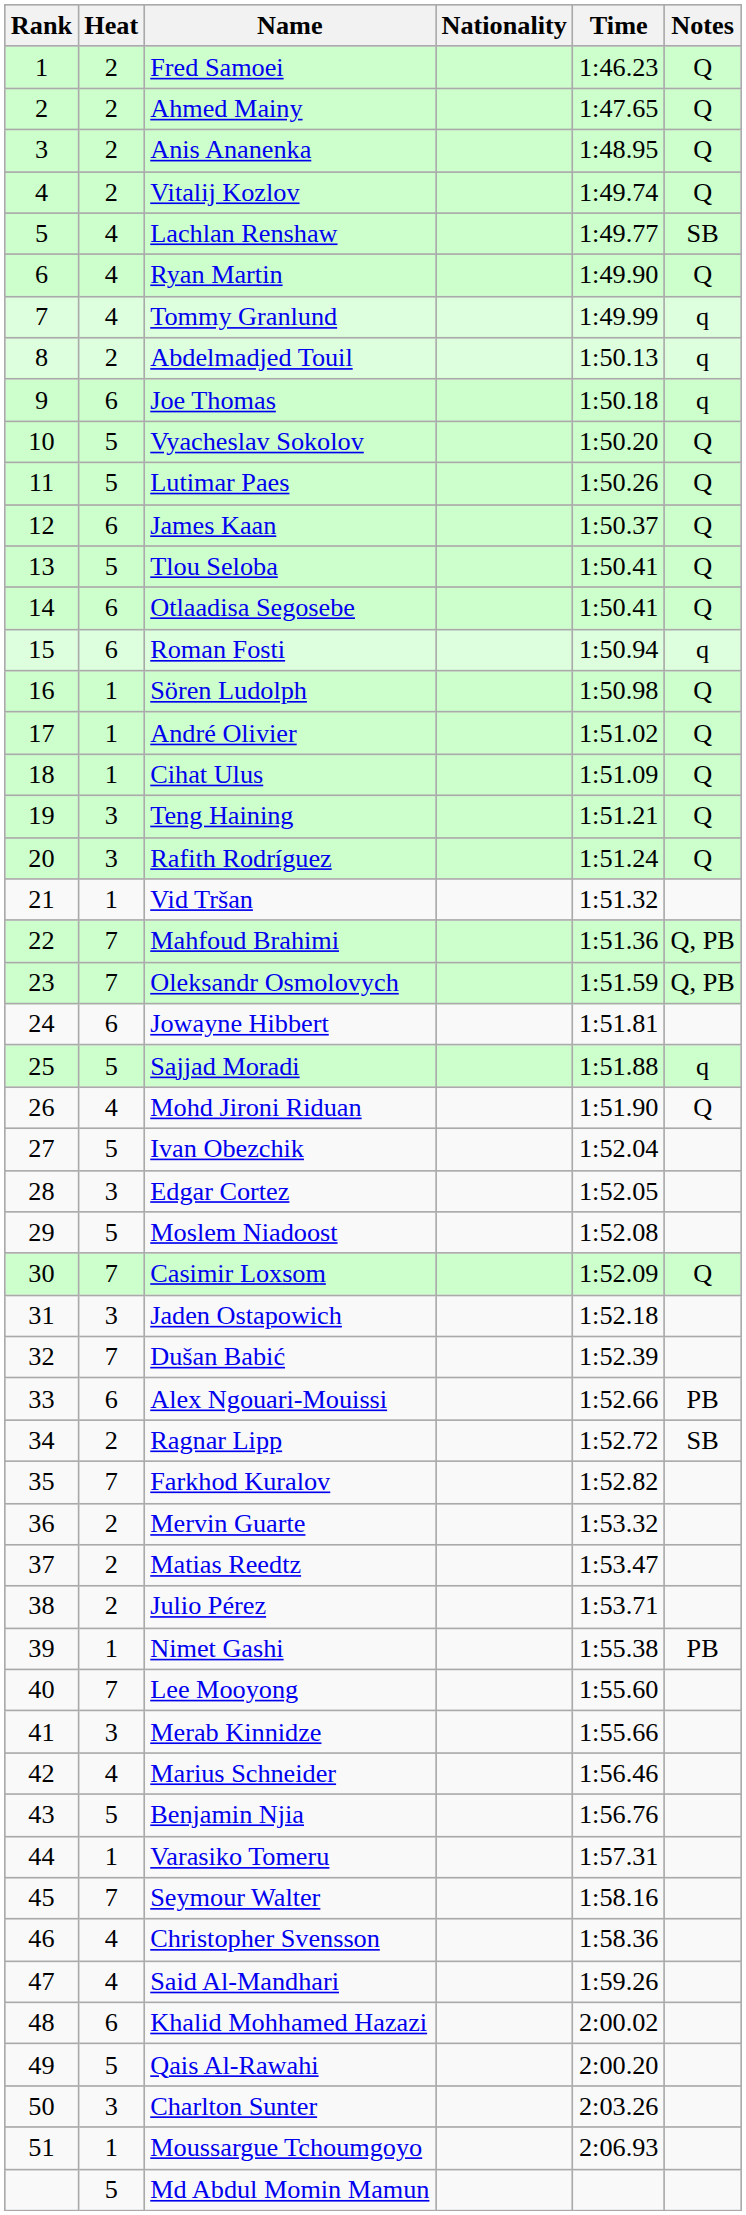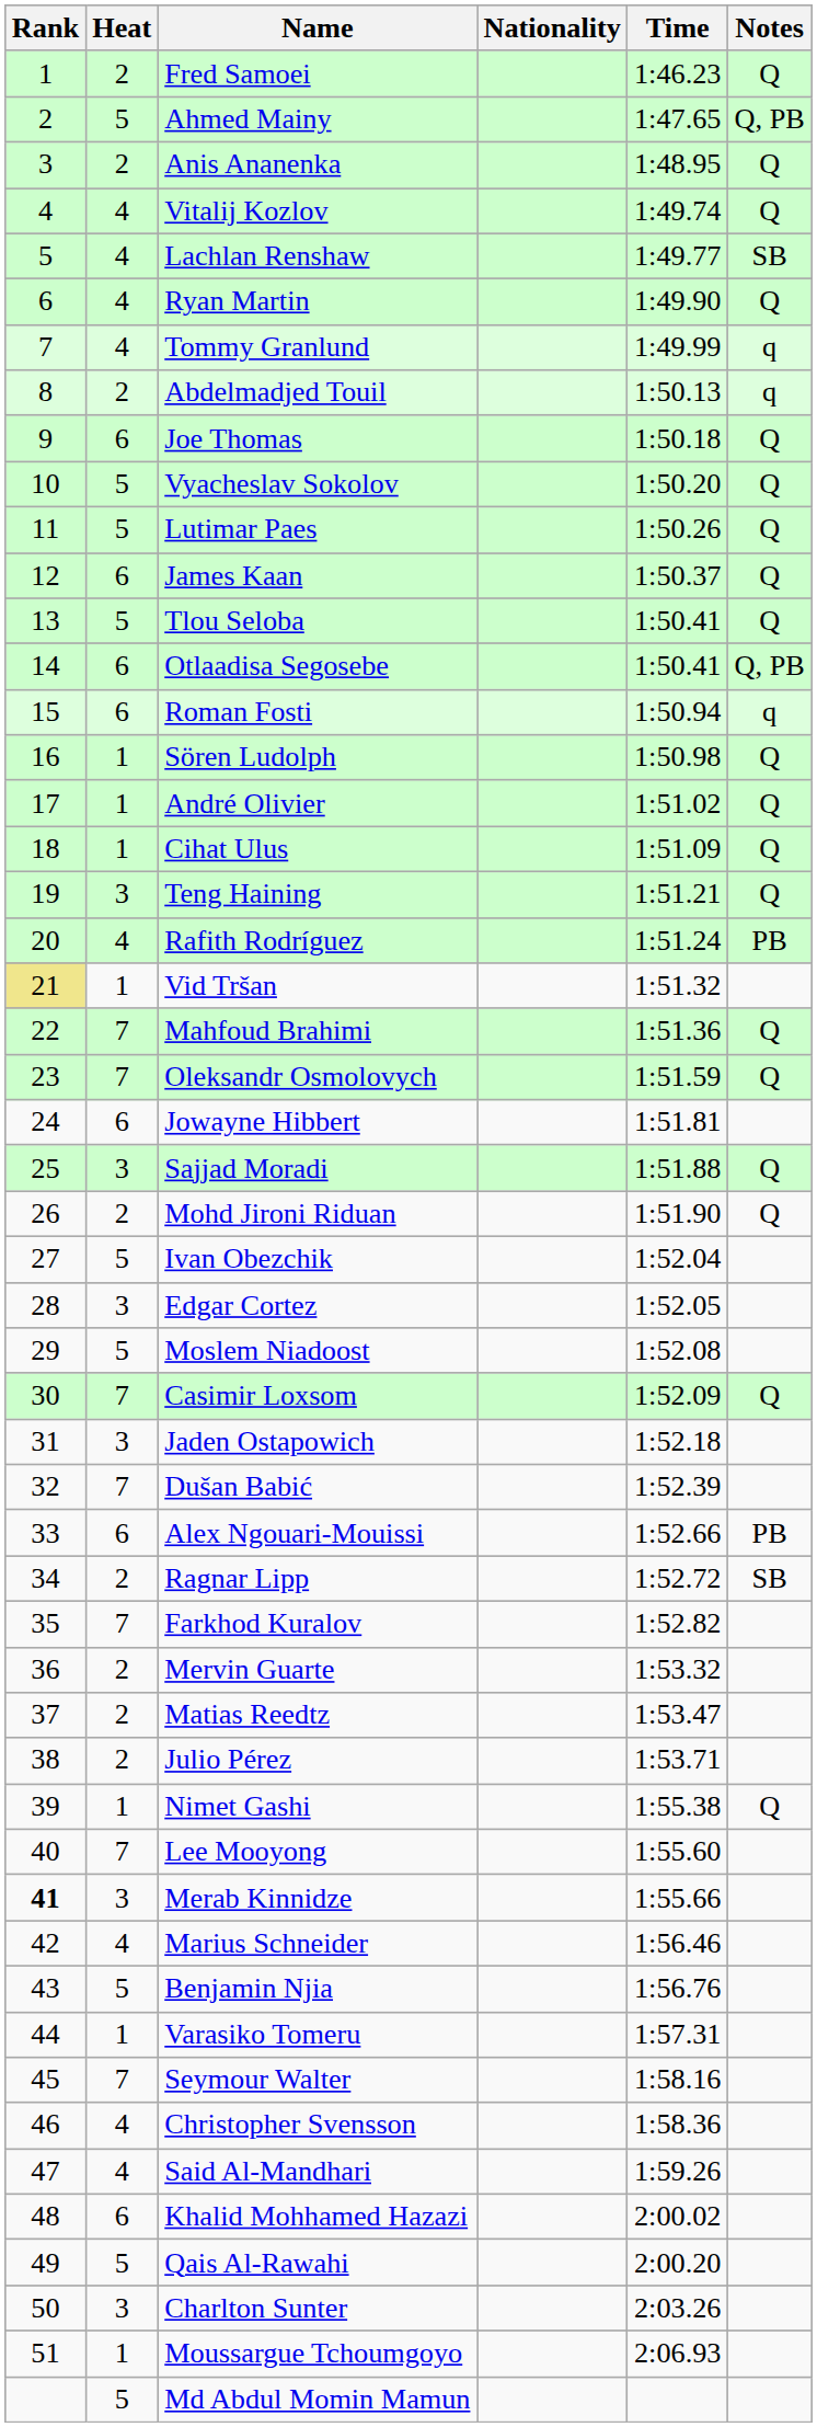Ahmed Mainy | Heat: 2 -> 5
Ahmed Mainy | Notes: Q -> Q, PB
Vitalij Kozlov | Heat: 2 -> 4
Joe Thomas | Notes: q -> Q
Otlaadisa Segosebe | Notes: Q -> Q, PB
Rafith Rodríguez | Heat: 3 -> 4
Rafith Rodríguez | Notes: Q -> PB
Vid Tršan | Rank: no background -> khaki background
Mahfoud Brahimi | Notes: Q, PB -> Q
Oleksandr Osmolovych | Notes: Q, PB -> Q
Sajjad Moradi | Heat: 5 -> 3
Sajjad Moradi | Notes: q -> Q
Mohd Jironi Riduan | Heat: 4 -> 2
Nimet Gashi | Notes: PB -> Q
Merab Kinnidze | Rank: normal -> bold
